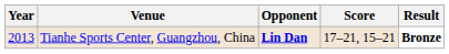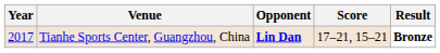Tianhe Sports Center, Guangzhou, China | Year: 2013 -> 2017
